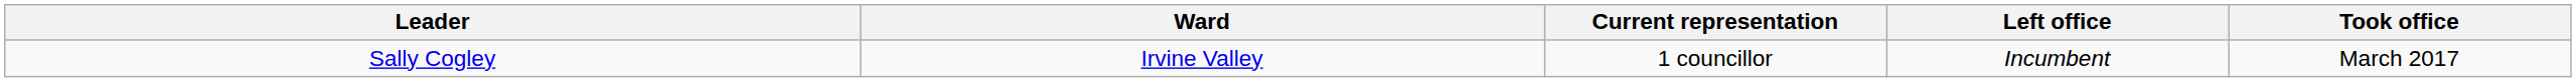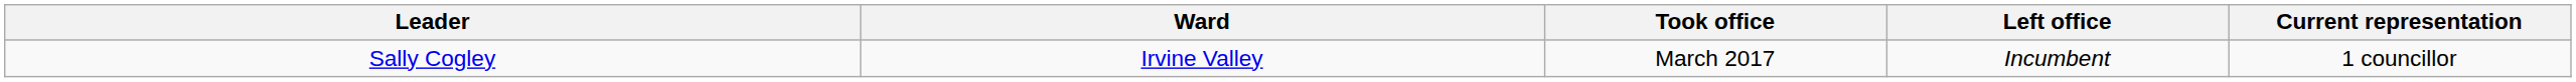columns swapped: Took office <-> Current representation
